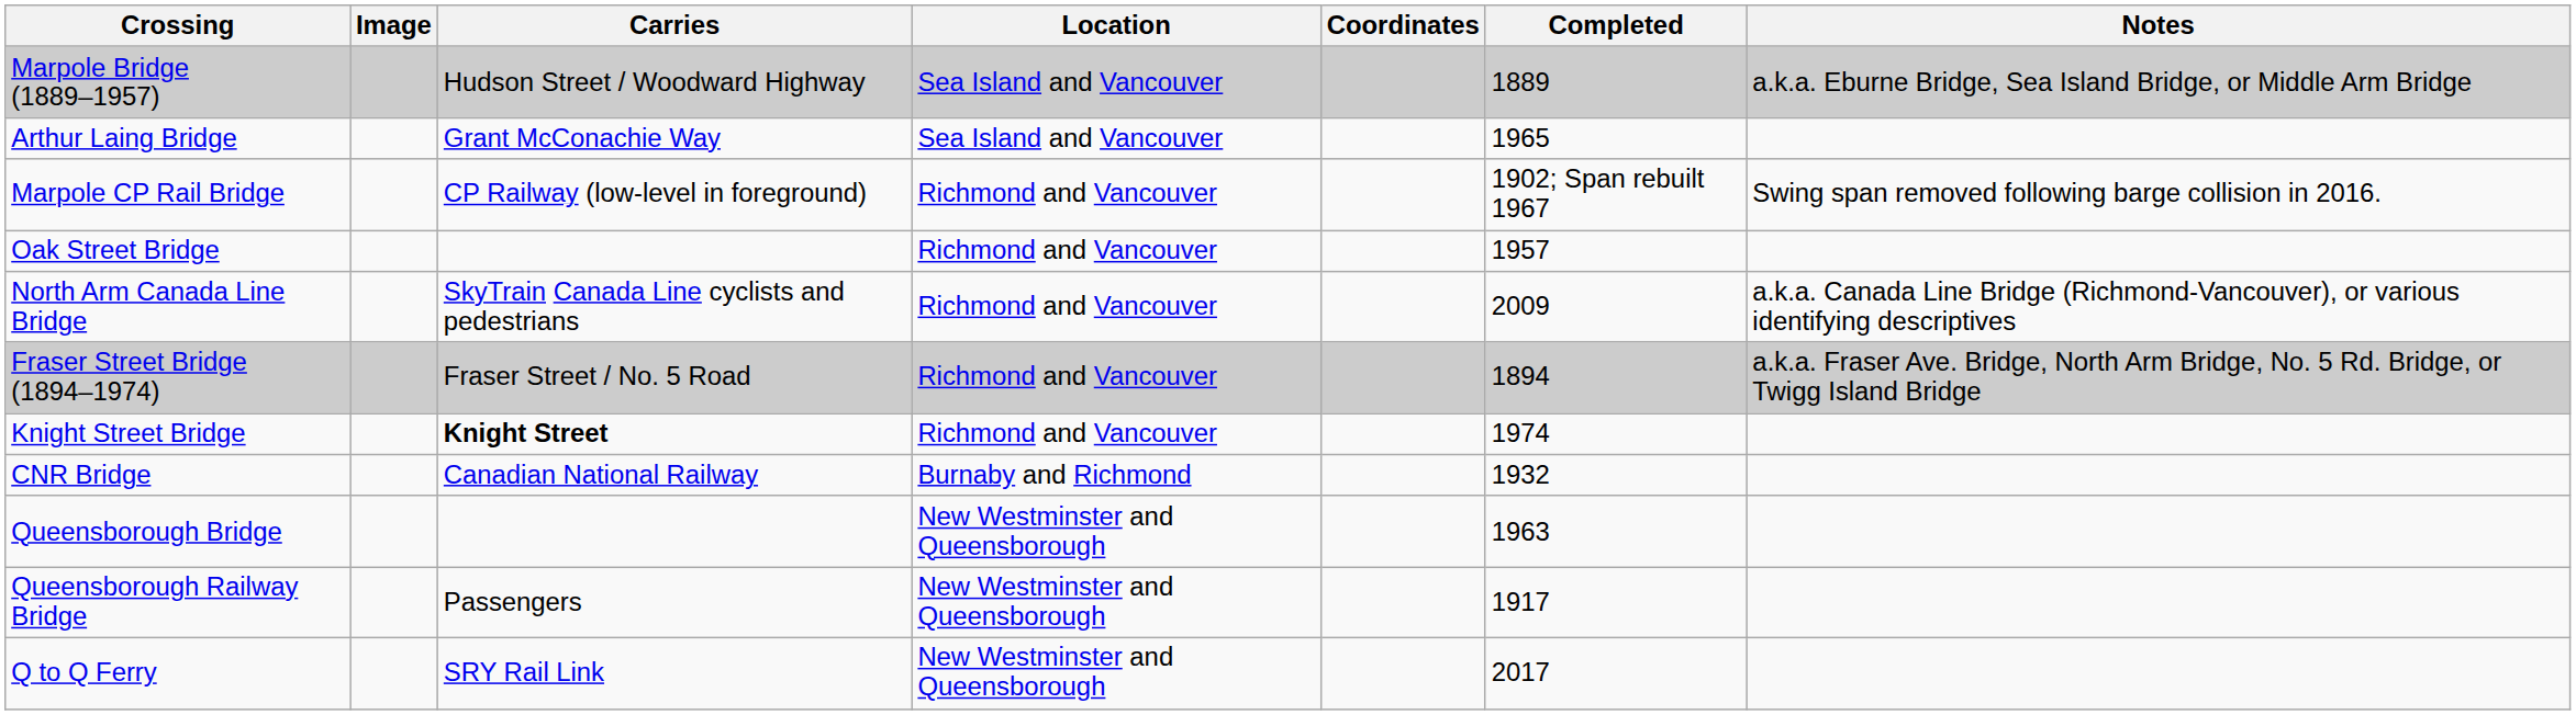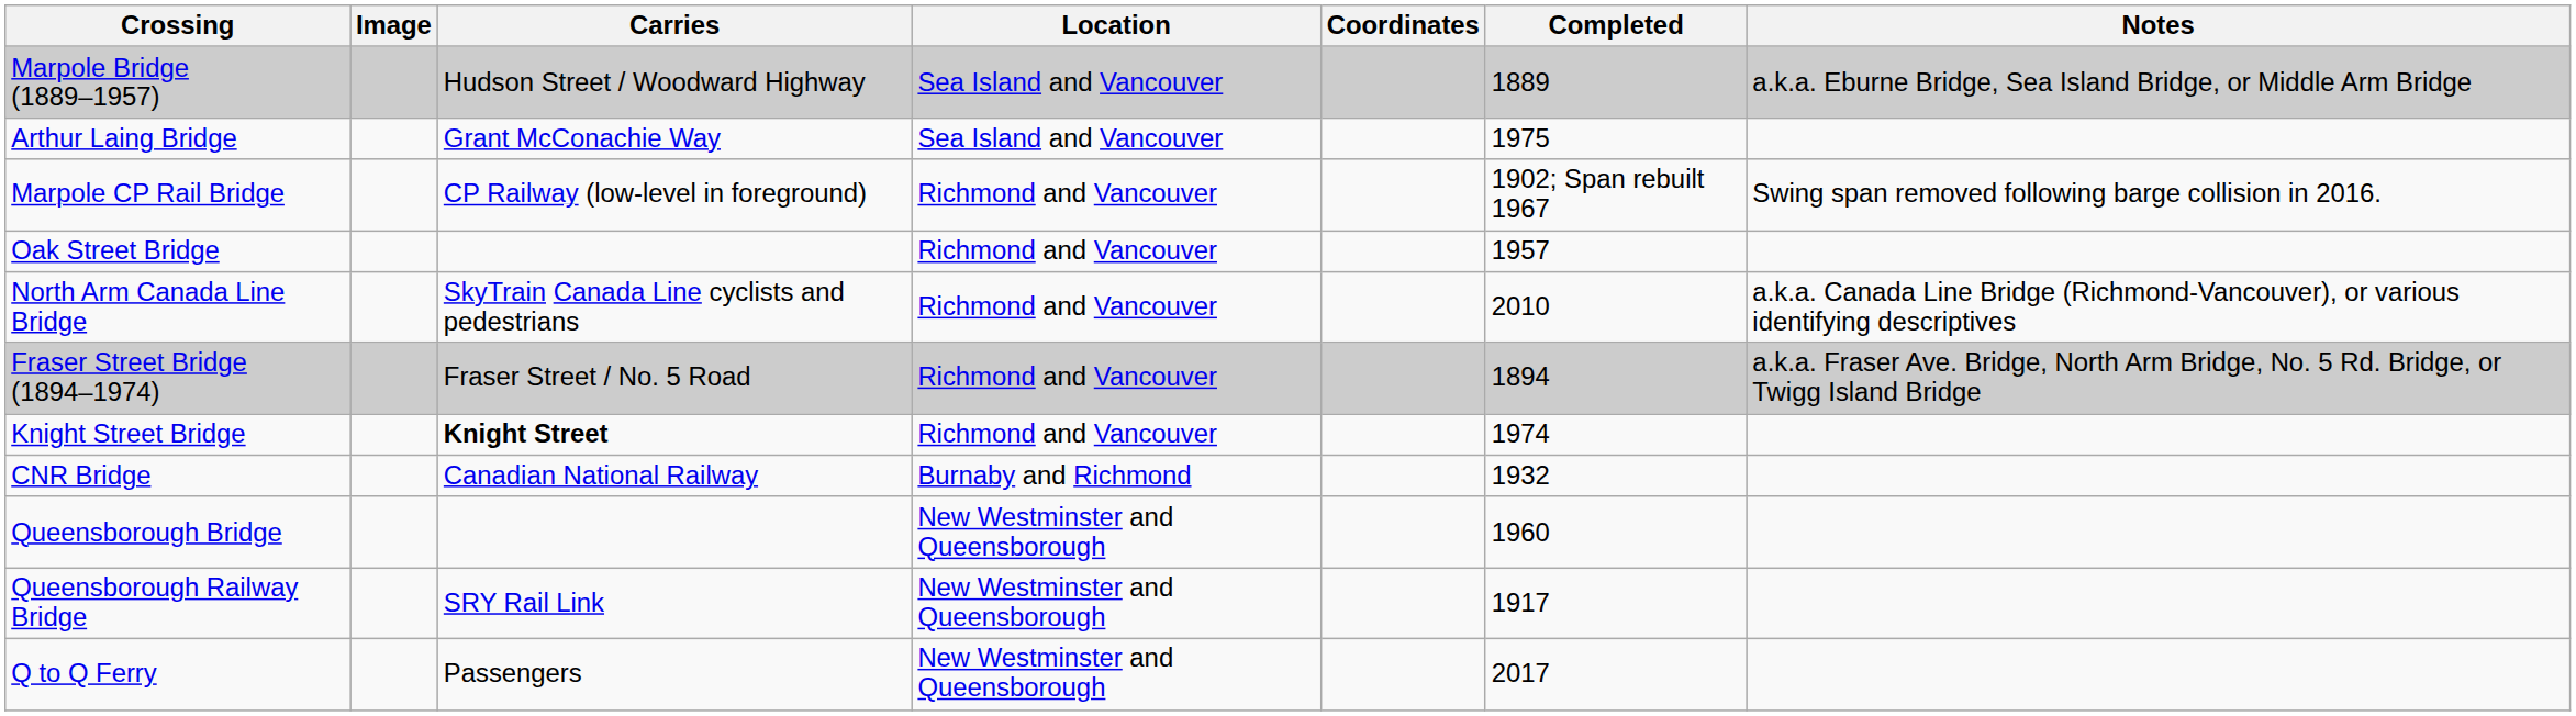Arthur Laing Bridge | Completed: 1965 -> 1975
North Arm Canada Line Bridge | Completed: 2009 -> 2010
Queensborough Bridge | Completed: 1963 -> 1960
Queensborough Railway Bridge | Carries: Passengers -> SRY Rail Link
Q to Q Ferry | Carries: SRY Rail Link -> Passengers
